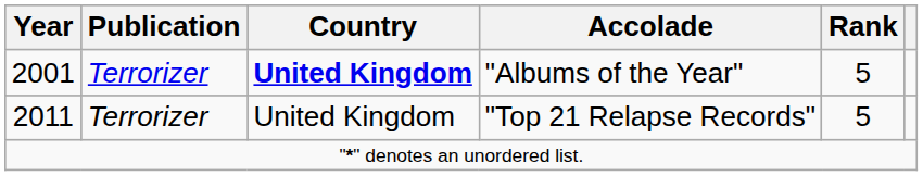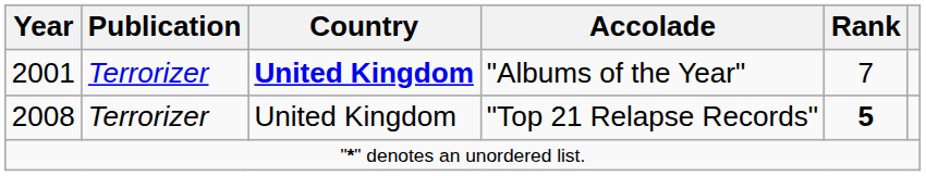"Albums of the Year" | Rank: 5 -> 7
"Top 21 Relapse Records" | Year: 2011 -> 2008
"Top 21 Relapse Records" | Rank: normal -> bold
